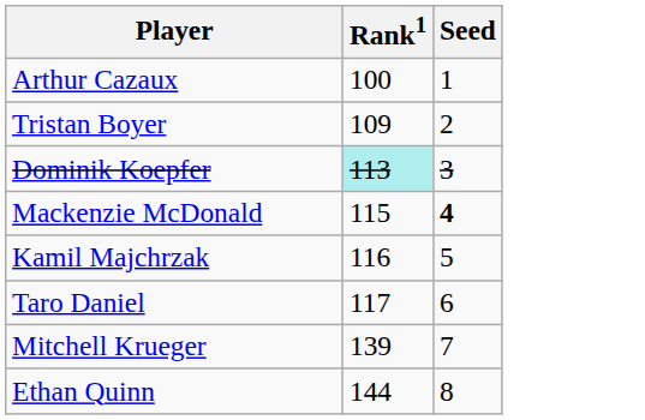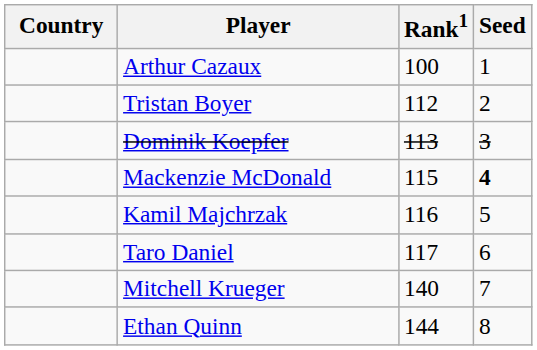+ column: Country
Tristan Boyer | Rank1: 109 -> 112
Dominik Koepfer | Rank1: paleturquoise background -> no background
Mitchell Krueger | Rank1: 139 -> 140
